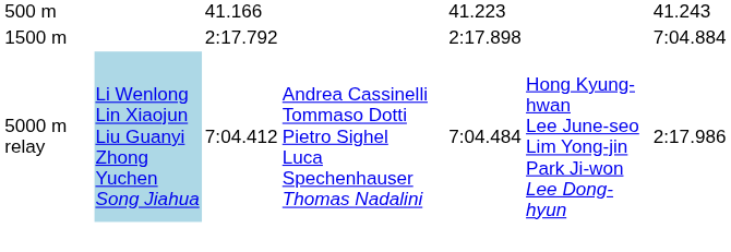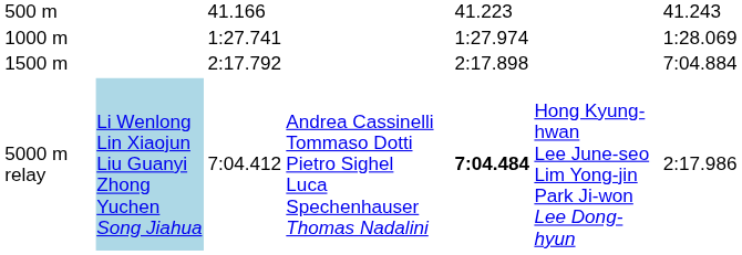+ row: 1000 m | 1:27.741 | 1:27.974 | 1:28.069
5000 m relay | column 5: normal -> bold
